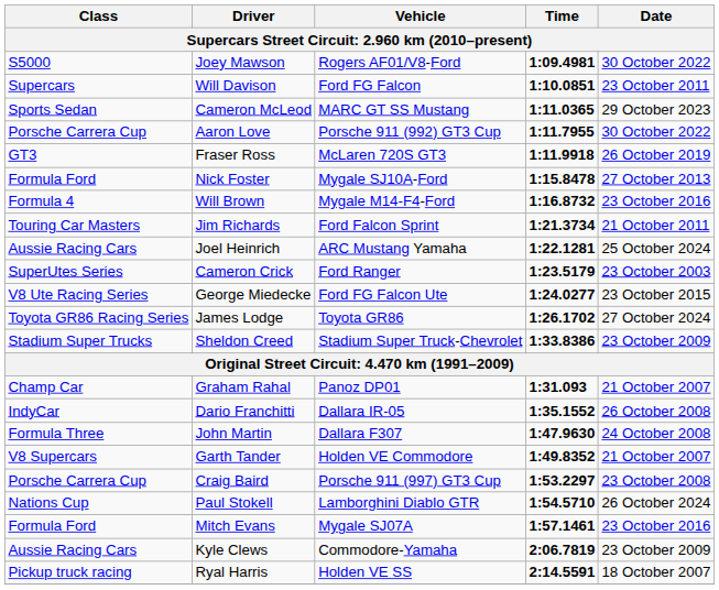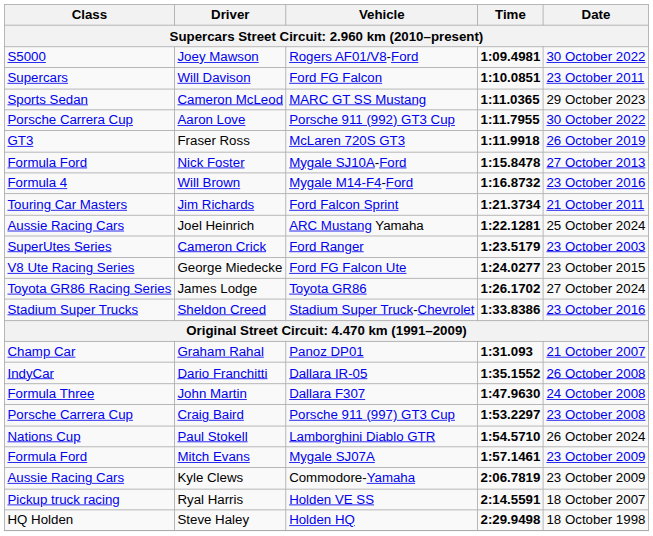Sheldon Creed | Date: 23 October 2009 -> 23 October 2016
- row: V8 Supercars | Garth Tander | Holden VE Commodore | 1:49.8352 | 21 October 2007
Mitch Evans | Date: 23 October 2016 -> 23 October 2009
+ row: HQ Holden | Steve Haley | Holden HQ | 2:29.9498 | 18 October 1998
